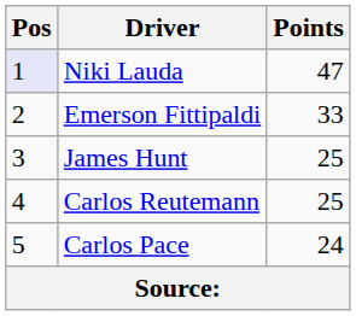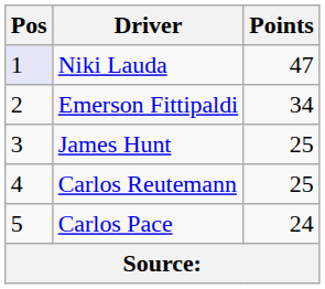Emerson Fittipaldi | Points: 33 -> 34
